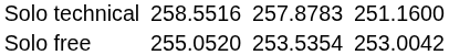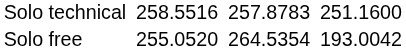Solo free | column 5: 253.5354 -> 264.5354
Solo free | column 7: 253.0042 -> 193.0042
